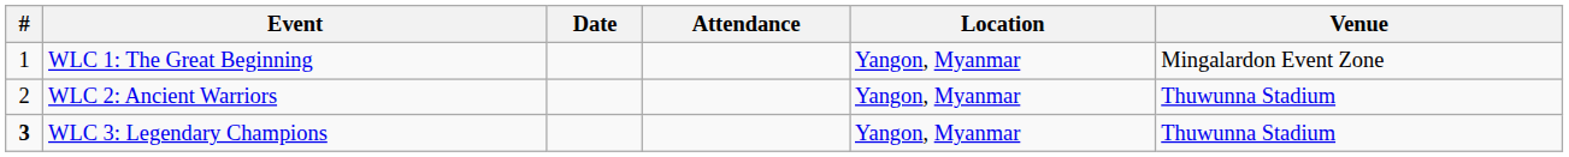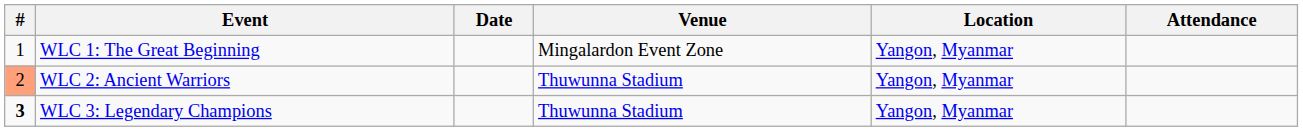columns swapped: Venue <-> Attendance
WLC 2: Ancient Warriors | #: no background -> lightsalmon background
